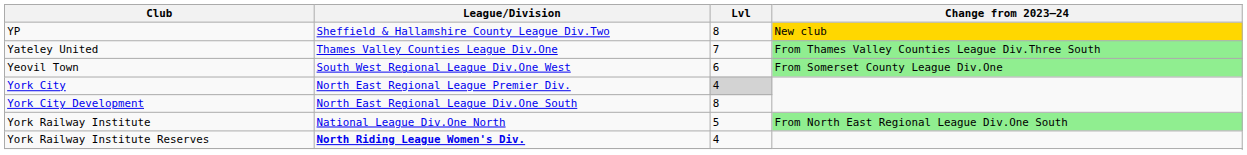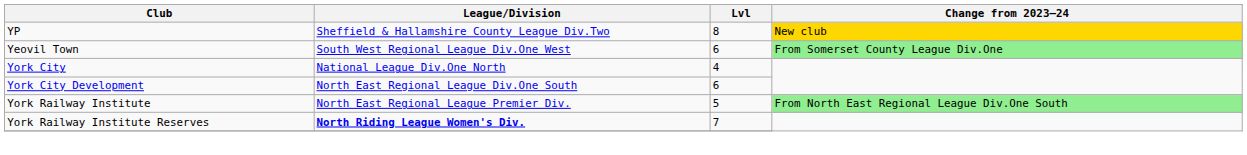- row: Yateley United | Thames Valley Counties League Div.One | 7 | From Thames Valley Counties League Div.Three South
York City | League/Division: North East Regional League Premier Div. -> National League Div.One North
York City | Lvl: lightgrey background -> no background
York City Development | Lvl: 8 -> 6
York Railway Institute | League/Division: National League Div.One North -> North East Regional League Premier Div.
York Railway Institute Reserves | Lvl: 4 -> 7
